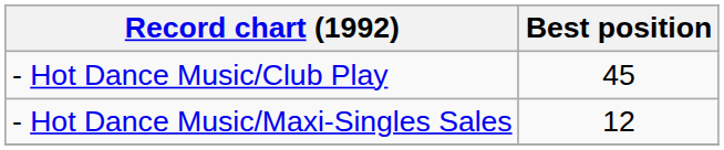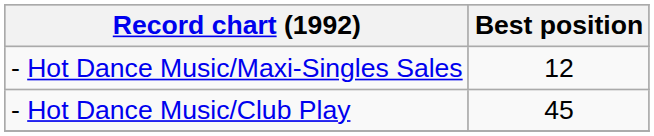rows swapped: - Hot Dance Music/Club Play <-> - Hot Dance Music/Maxi-Singles Sales
